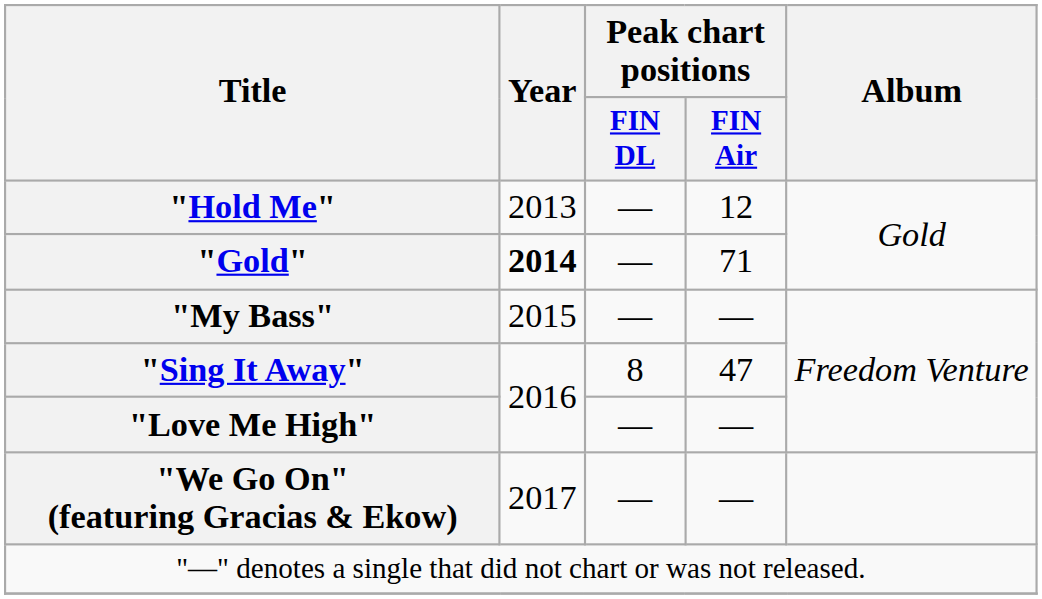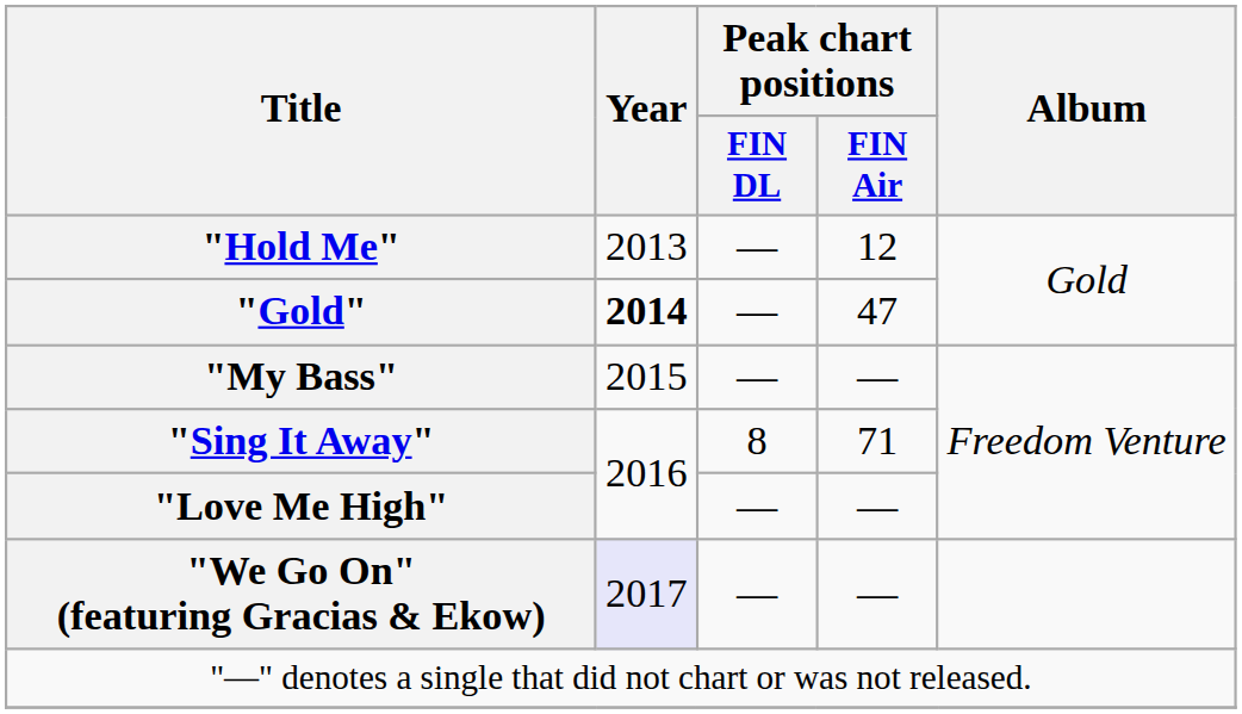"Gold" | Peak chart positions / FIN Air: 71 -> 47
"Sing It Away" | Peak chart positions / FIN Air: 47 -> 71
"We Go On" (featuring Gracias & Ekow) | Year: no background -> lavender background
